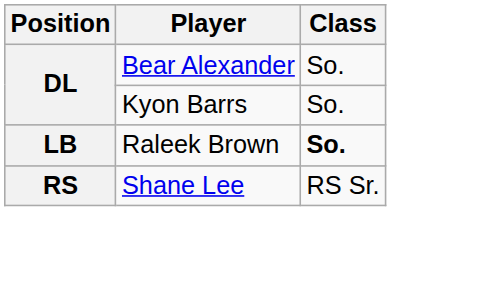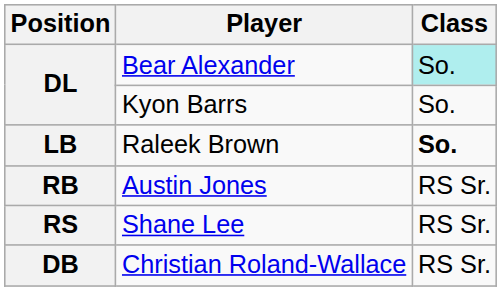Bear Alexander | Class: no background -> paleturquoise background
+ row: RB | Austin Jones | RS Sr.
+ row: DB | Christian Roland-Wallace | RS Sr.
